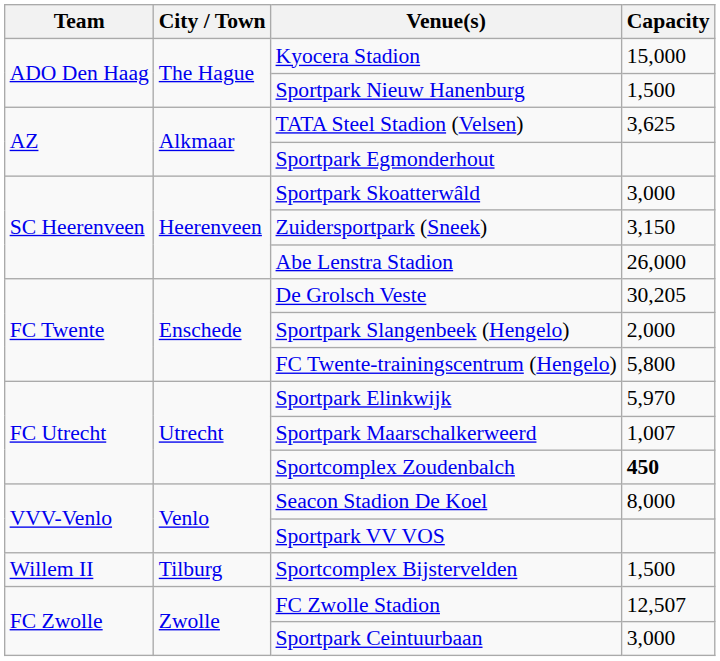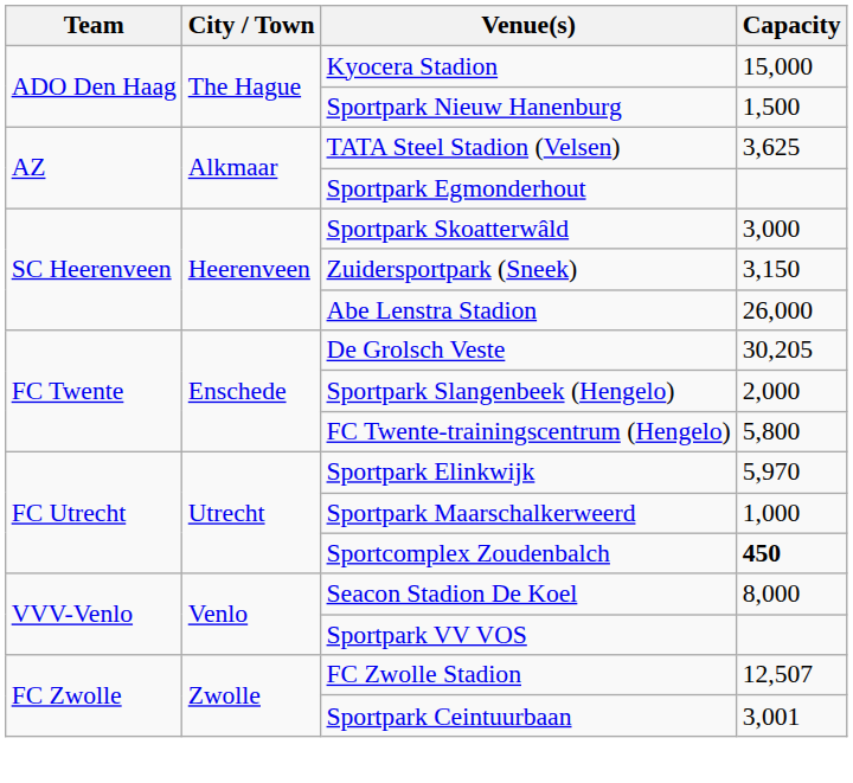Sportpark Maarschalkerweerd | Capacity: 1,007 -> 1,000
- row: Willem II | Tilburg | Sportcomplex Bijstervelden | 1,500
Sportpark Ceintuurbaan | Capacity: 3,000 -> 3,001
